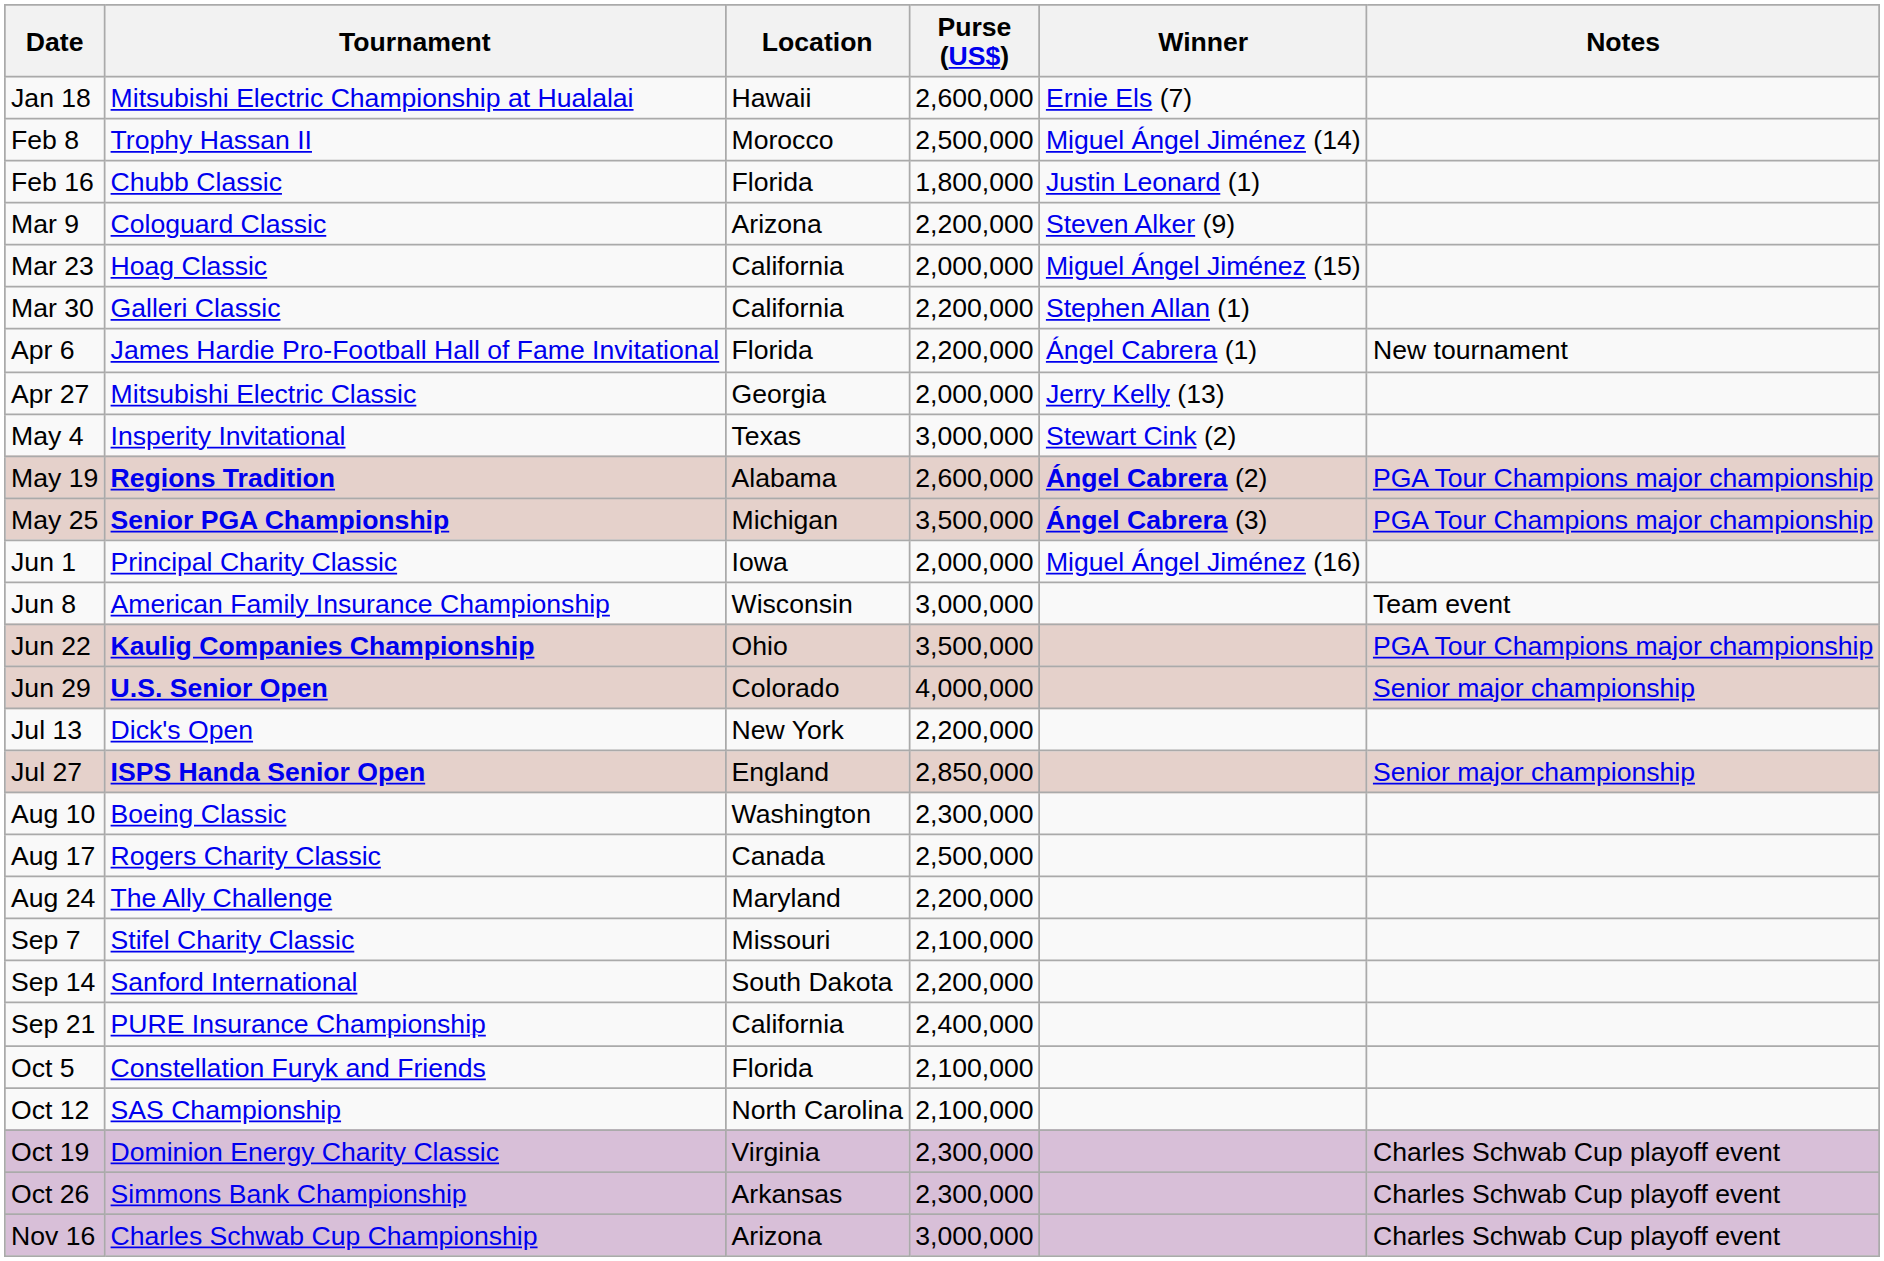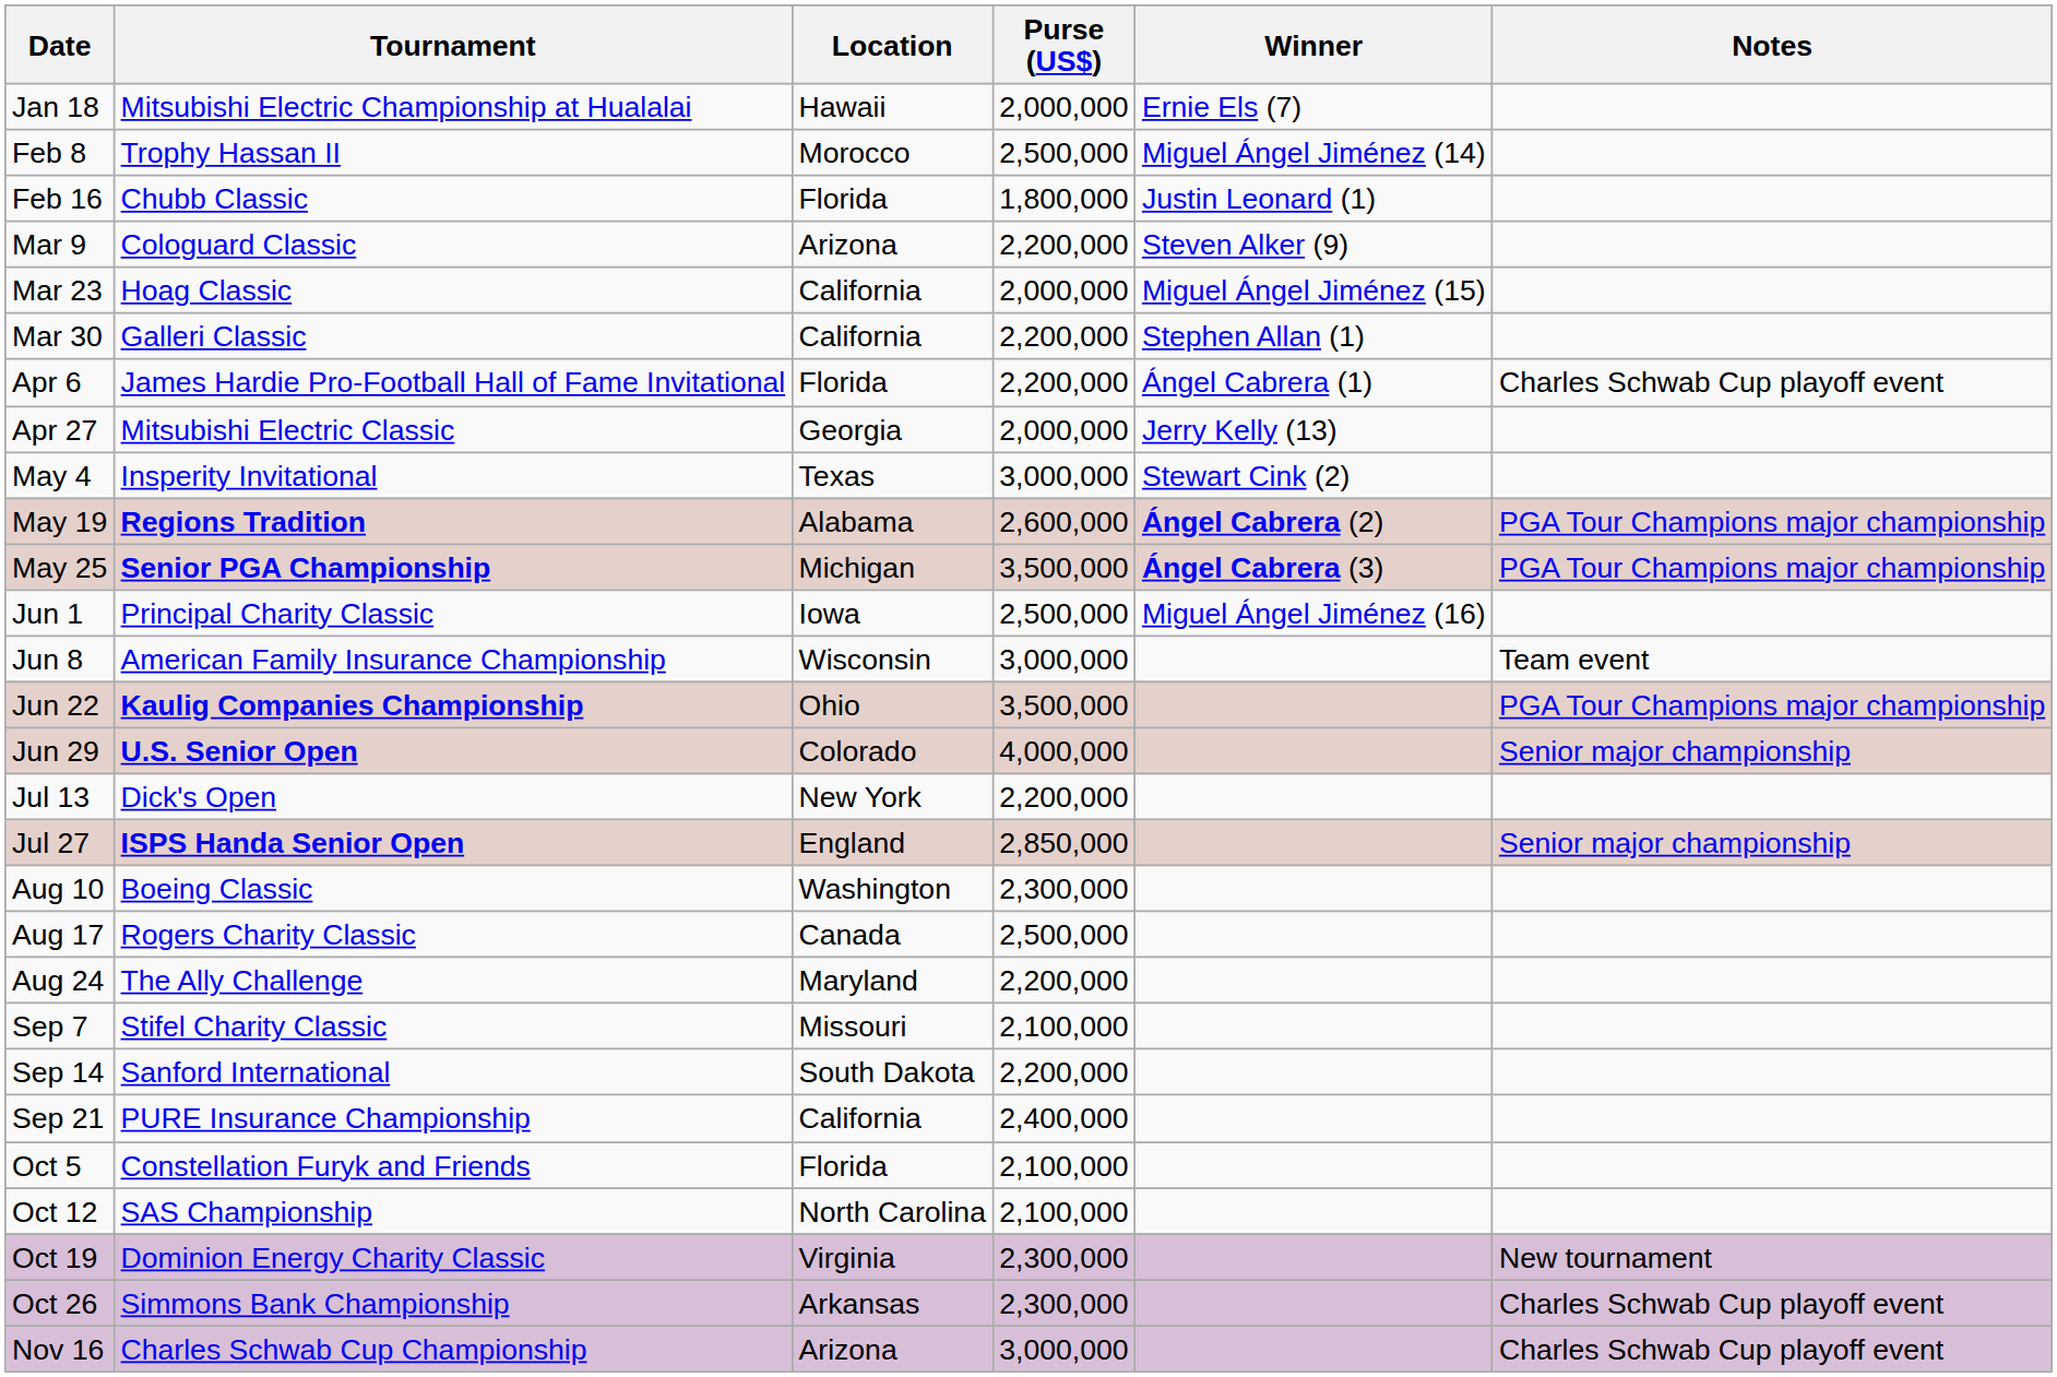Jan 18 | Purse (US$): 2,600,000 -> 2,000,000
Apr 6 | Notes: New tournament -> Charles Schwab Cup playoff event
Jun 1 | Purse (US$): 2,000,000 -> 2,500,000
Oct 19 | Notes: Charles Schwab Cup playoff event -> New tournament
